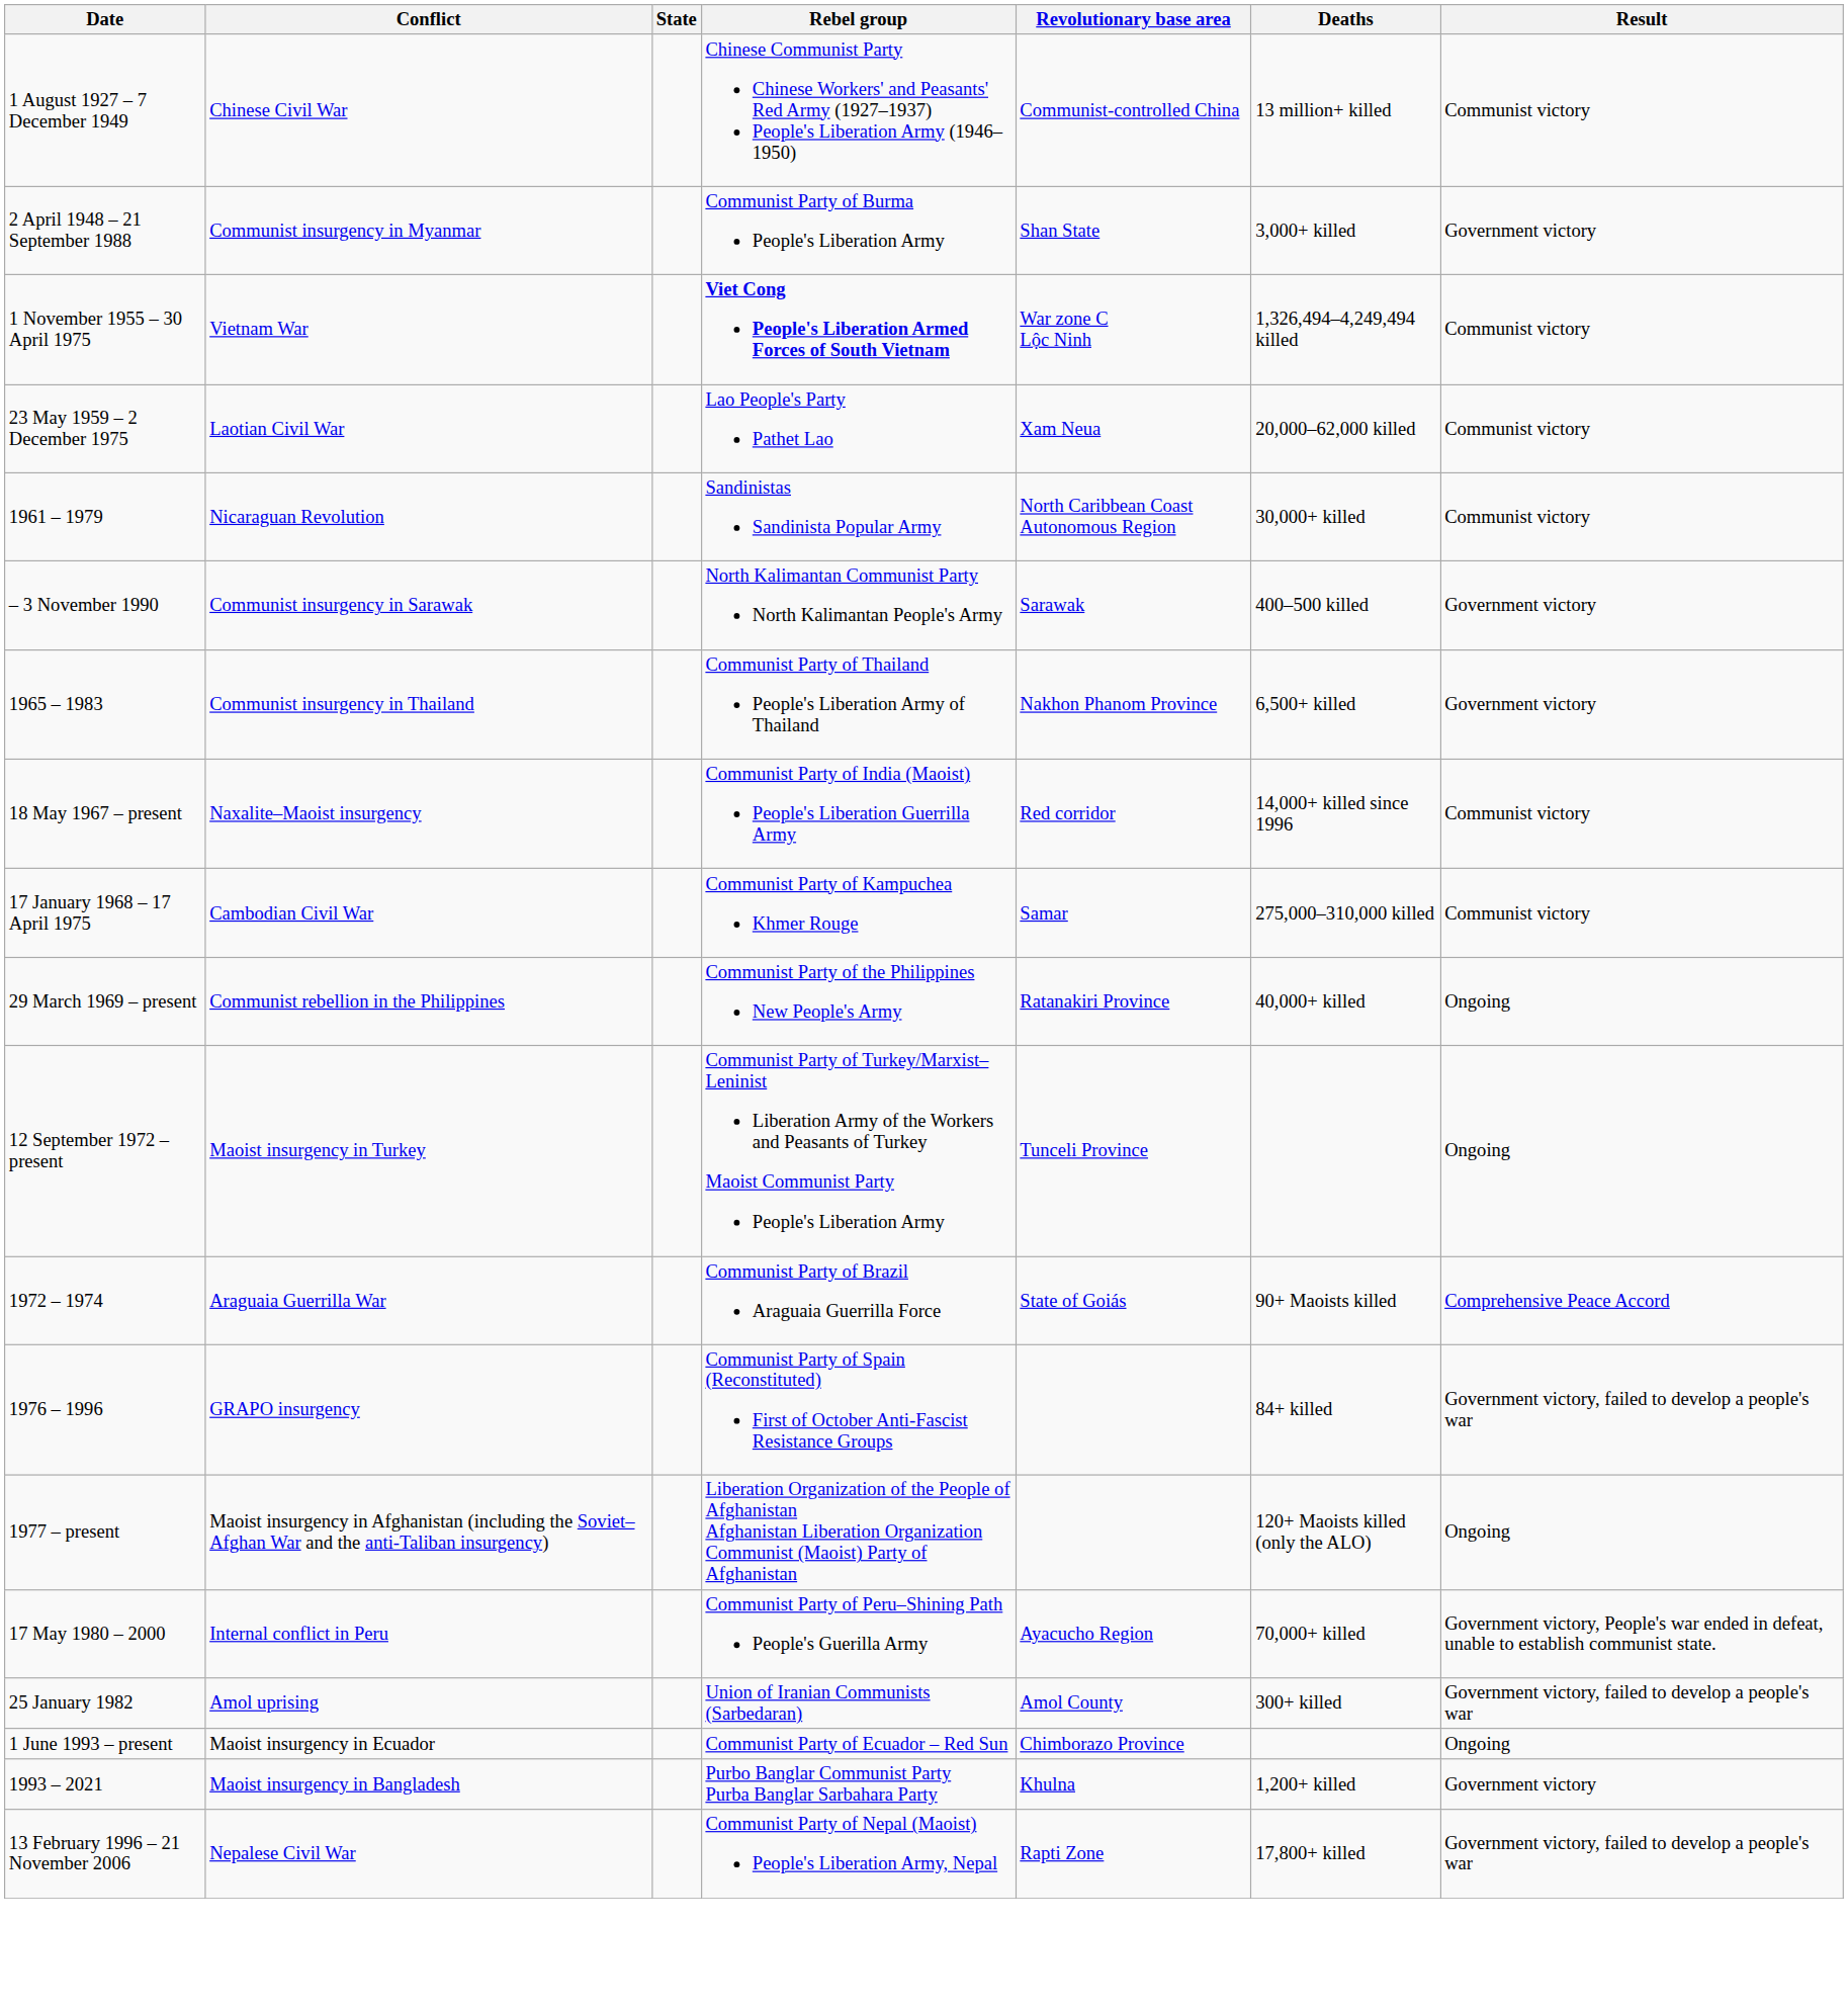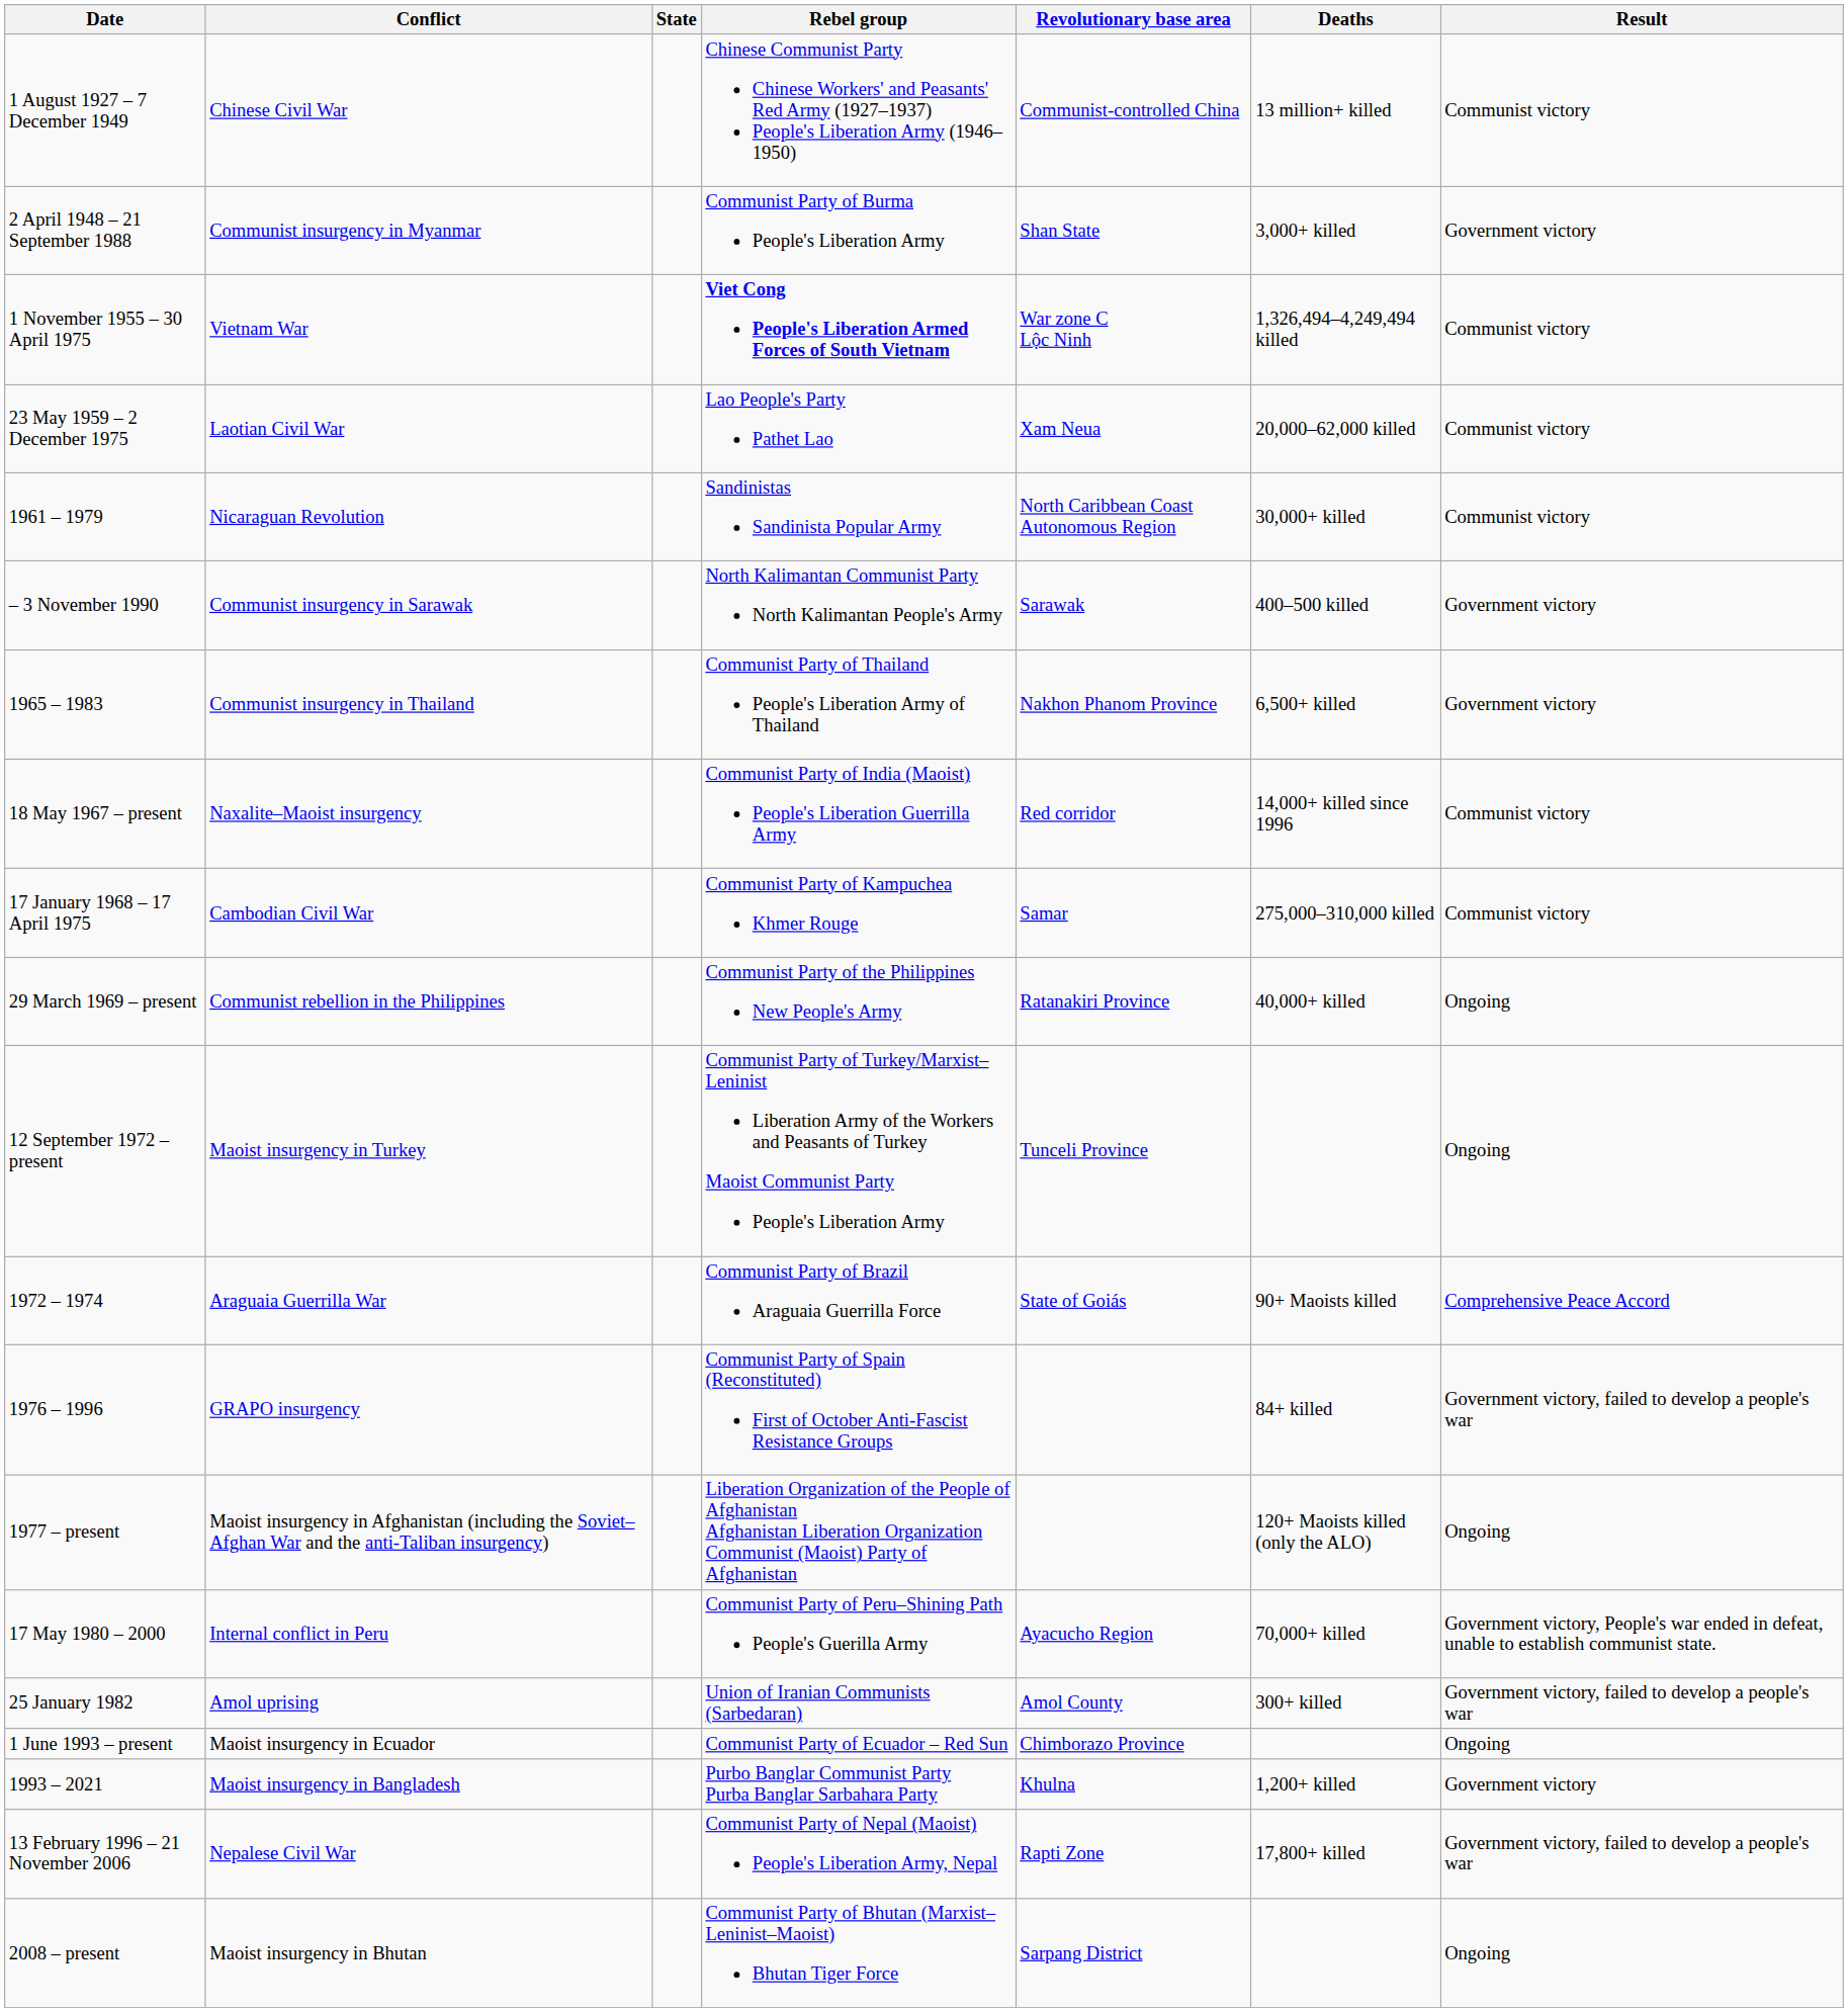+ row: 2008 – present | Maoist insurgency in Bhutan | Communist Party of Bhutan (Marxist–Leninist–Maoist) Bhutan Tiger Force | Sarpang District | Ongoing
